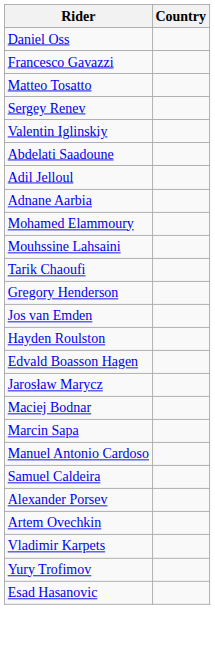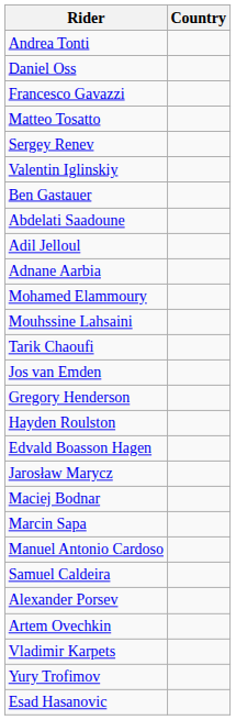+ row: Andrea Tonti
+ row: Ben Gastauer
rows swapped: Jos van Emden <-> Gregory Henderson
